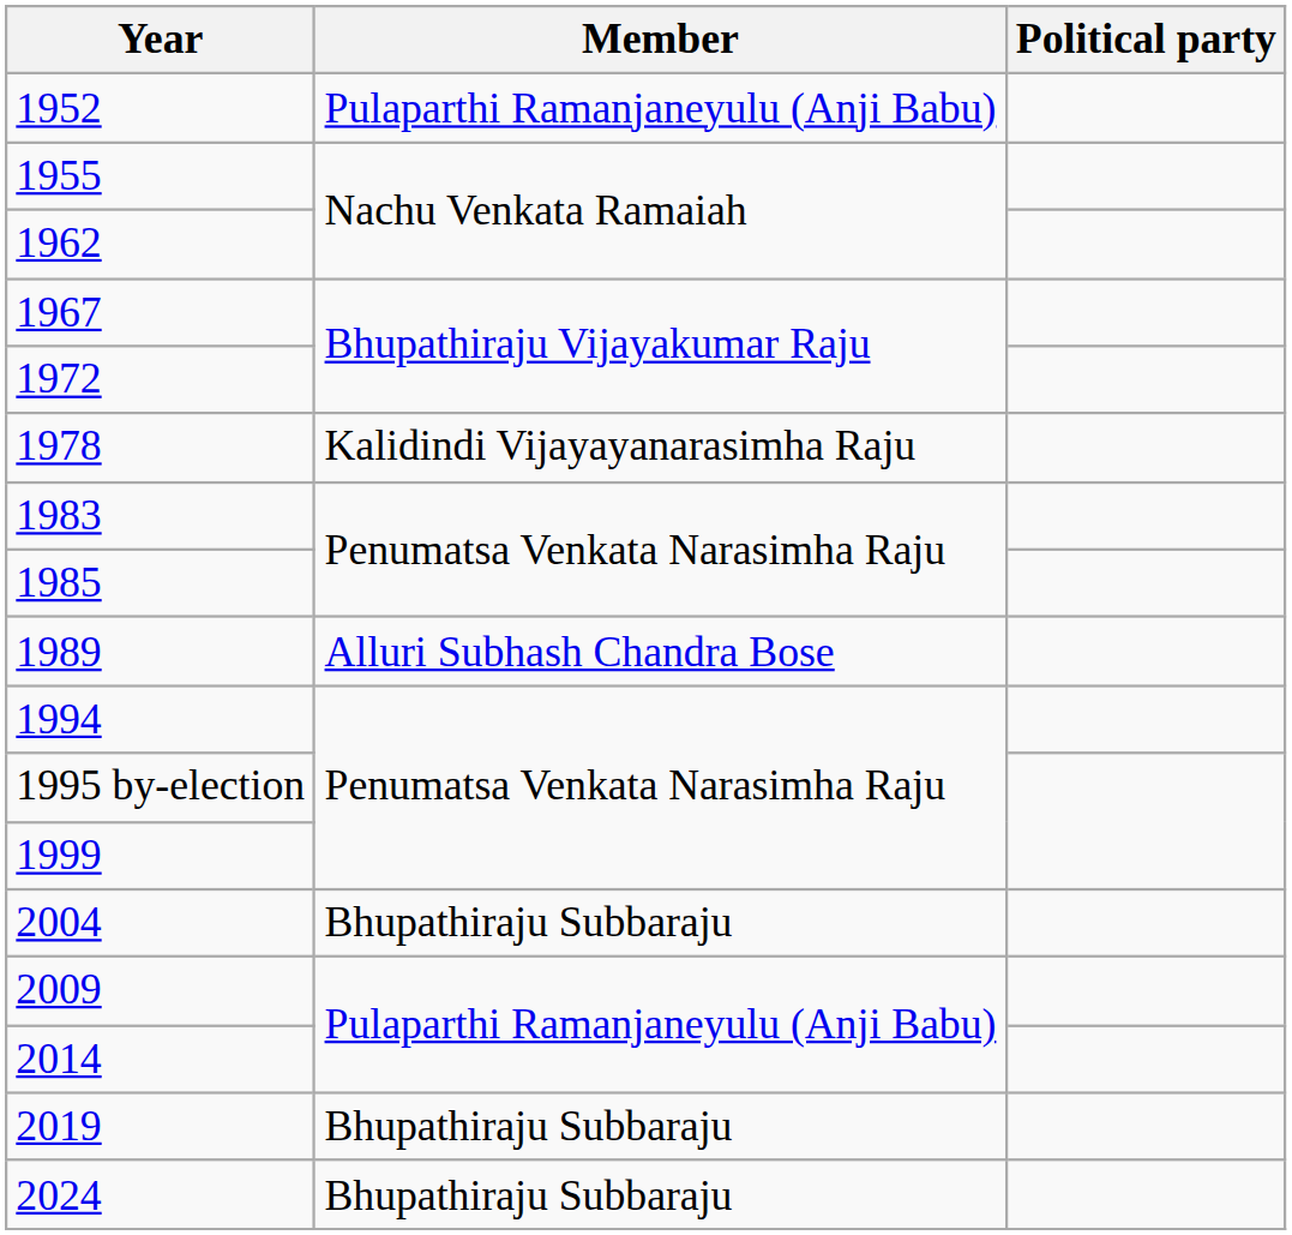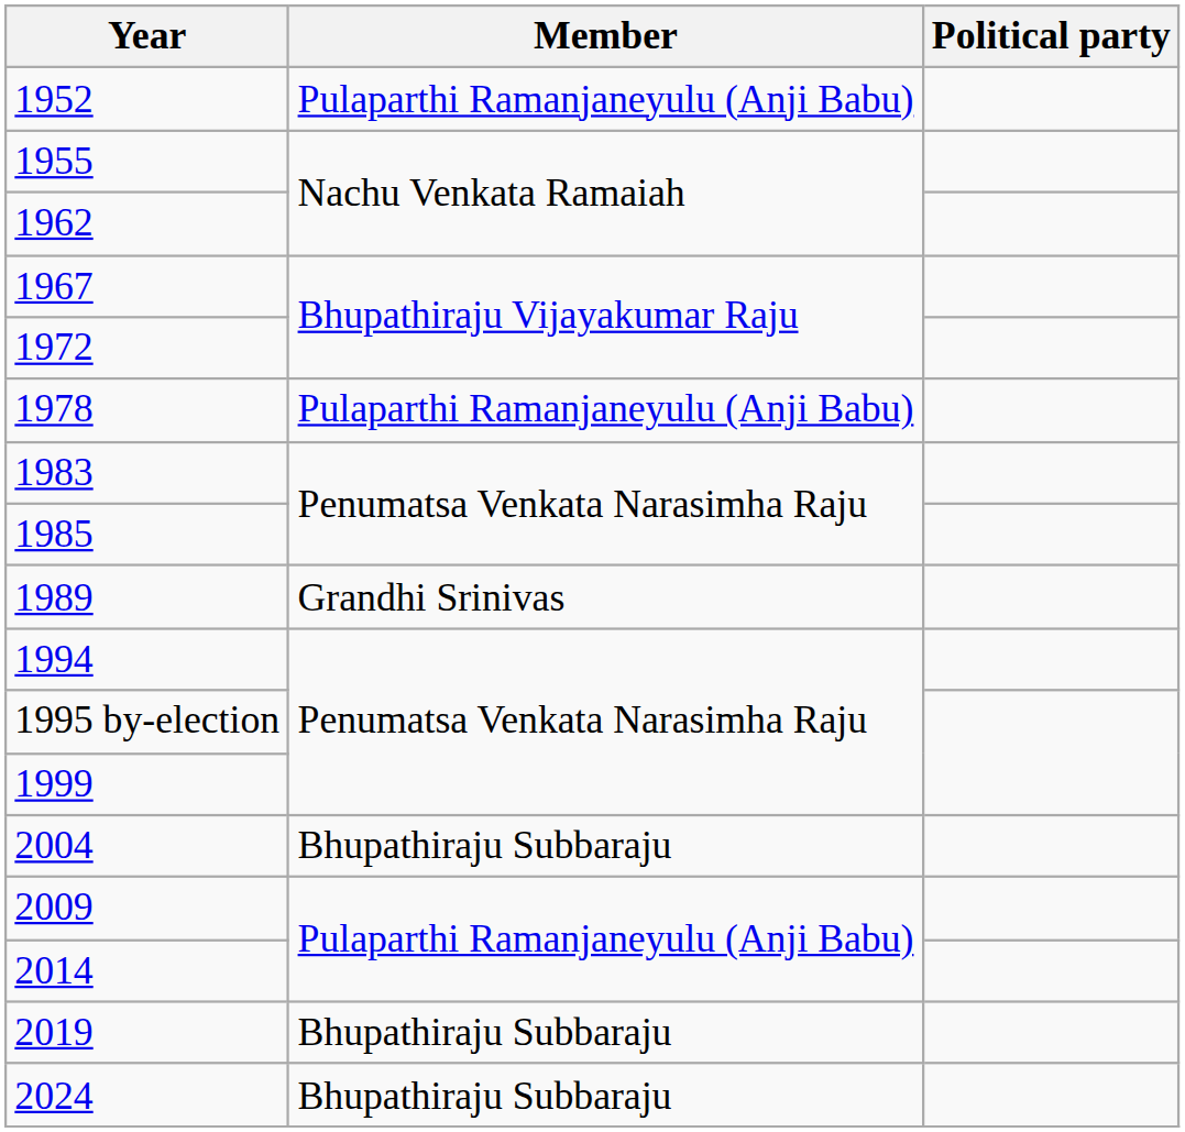1978 | Member: Kalidindi Vijayayanarasimha Raju -> Pulaparthi Ramanjaneyulu (Anji Babu)
1989 | Member: Alluri Subhash Chandra Bose -> Grandhi Srinivas
